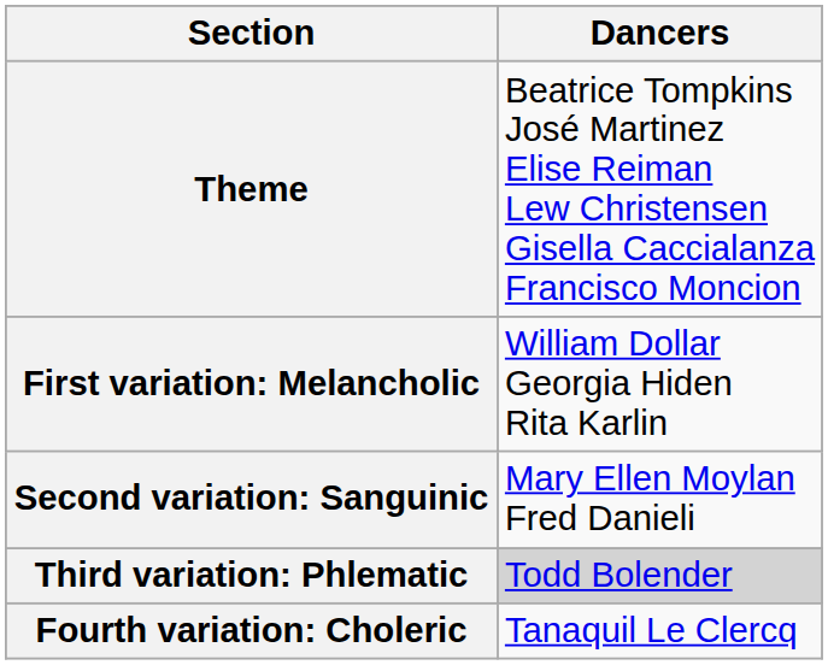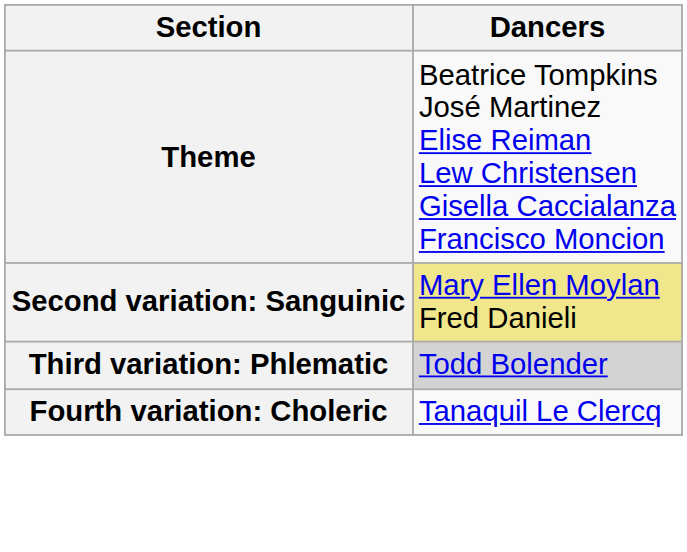- row: First variation: Melancholic | William Dollar Georgia Hiden Rita Karlin
Second variation: Sanguinic | Dancers: no background -> khaki background
